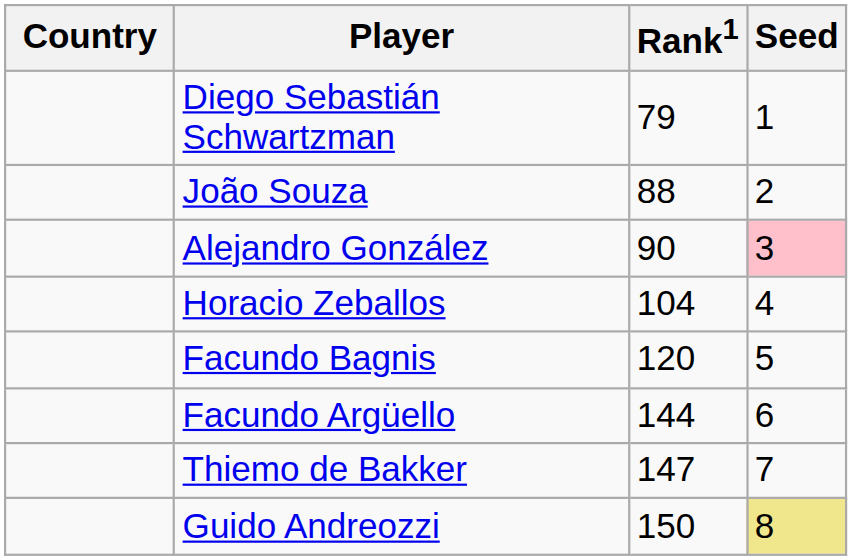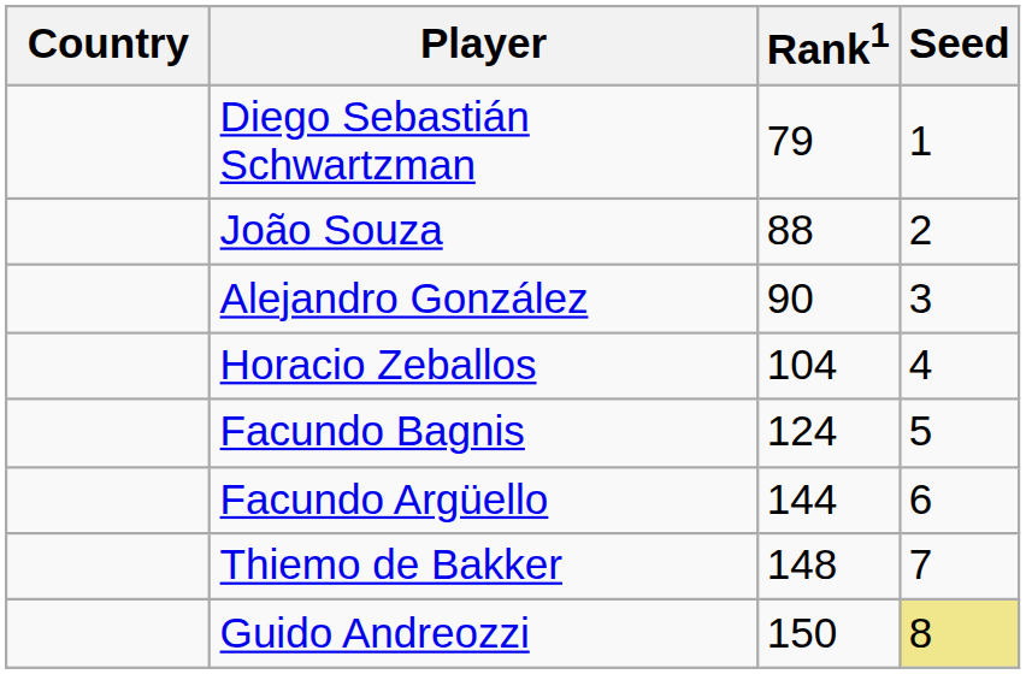Alejandro González | Seed: pink background -> no background
Facundo Bagnis | Rank1: 120 -> 124
Thiemo de Bakker | Rank1: 147 -> 148
